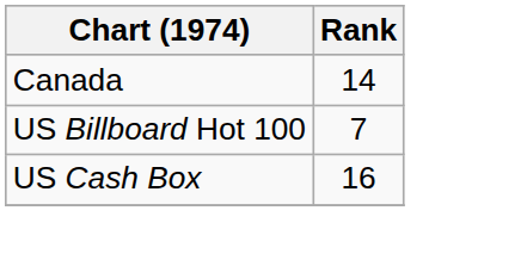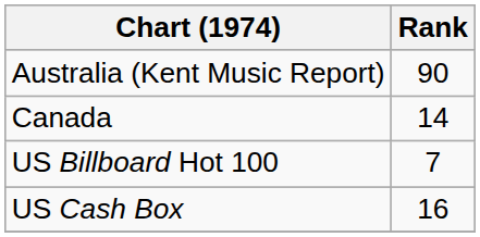+ row: Australia (Kent Music Report) | 90
